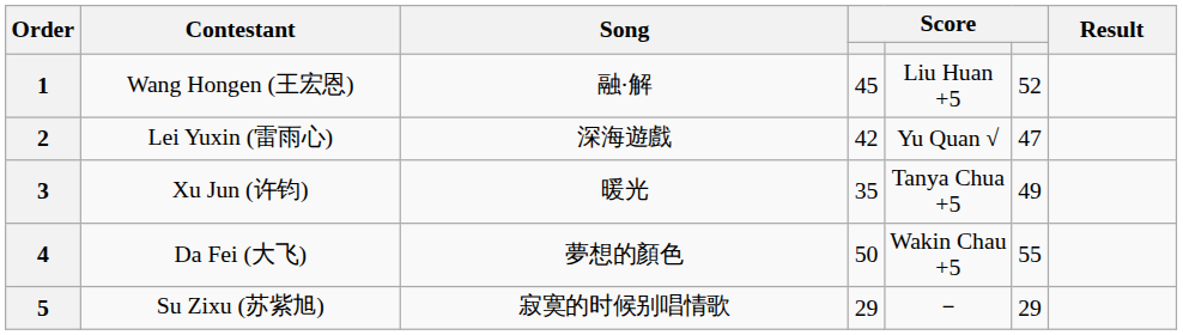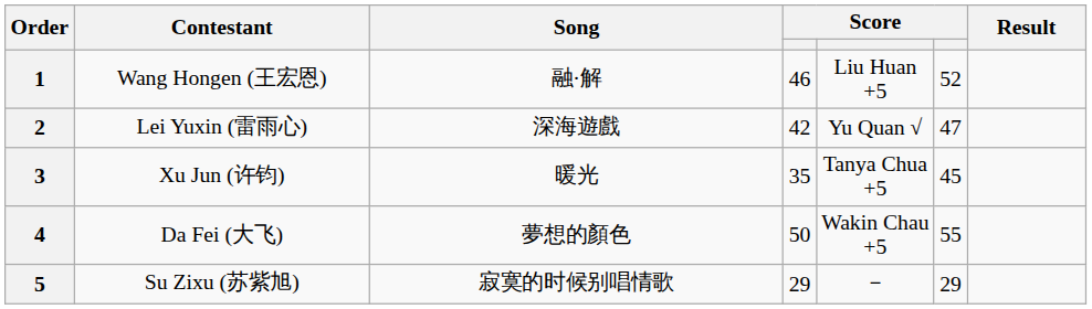1 | column 4: 45 -> 46
3 | column 6: 49 -> 45
